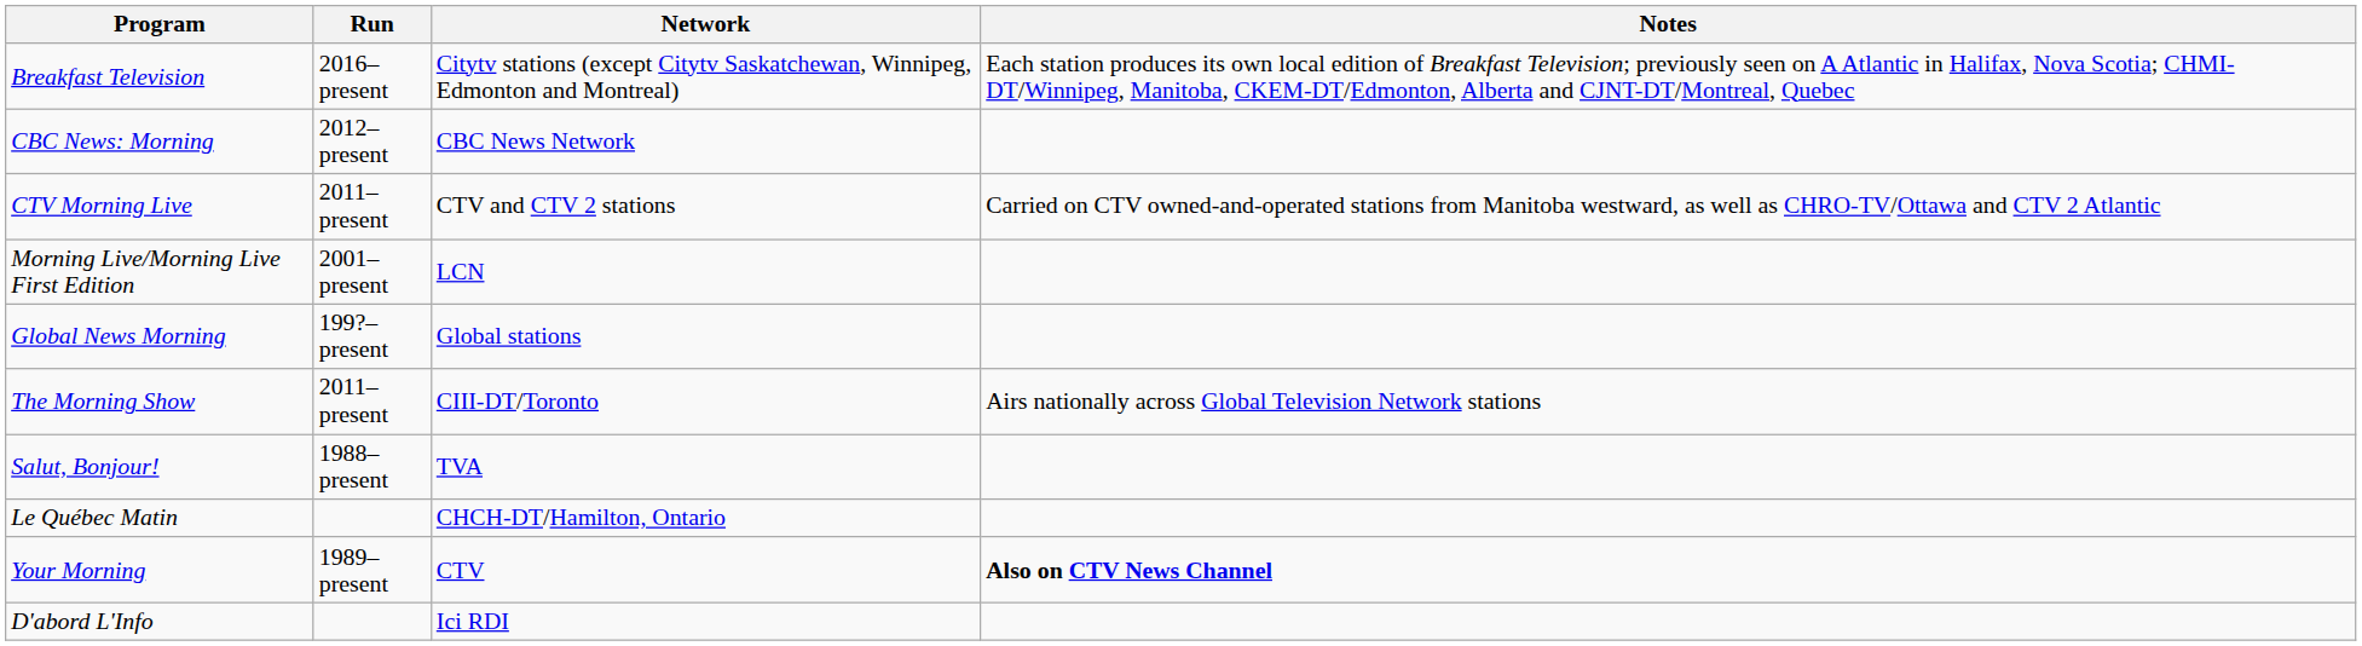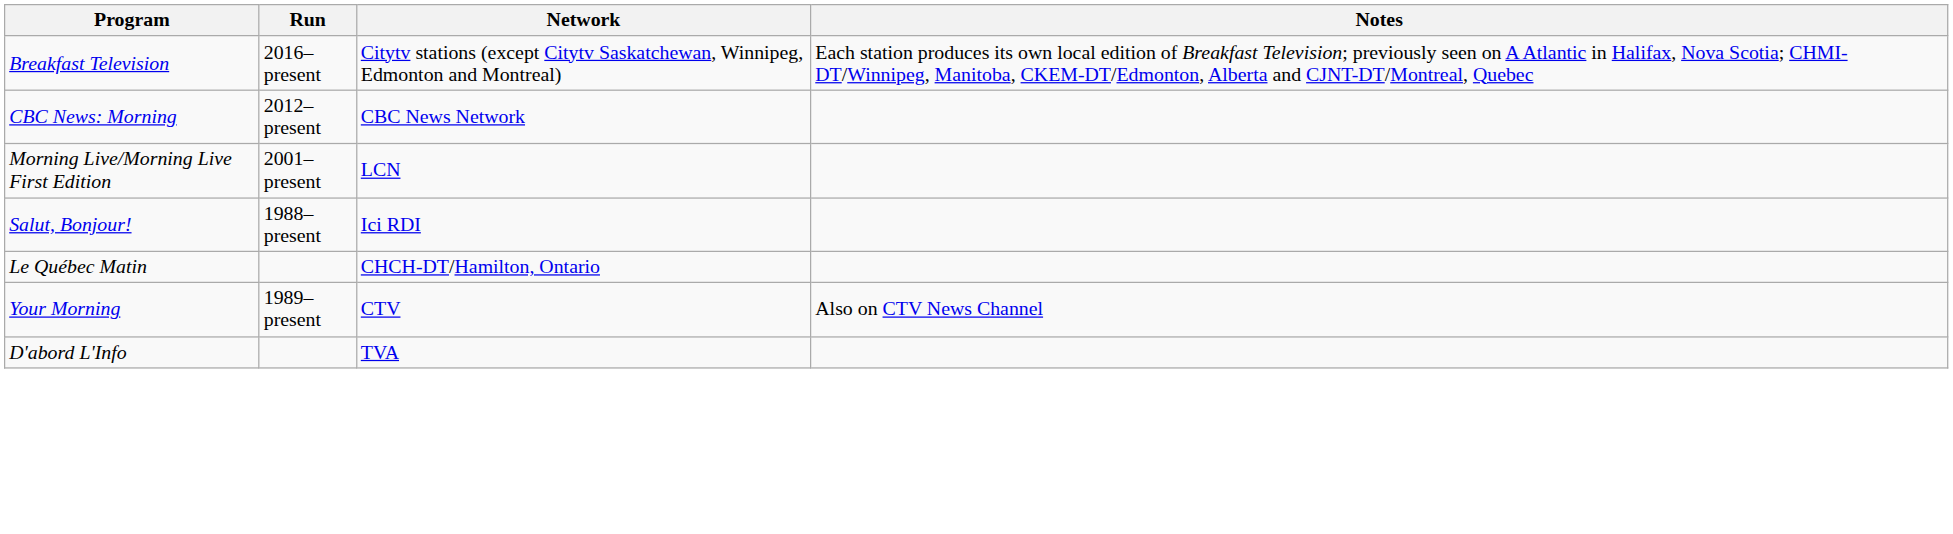- row: CTV Morning Live | 2011–present | CTV and CTV 2 stations | Carried on CTV owned-and-operated stations from Manitoba westward, as well as CHRO-TV/Ottawa and CTV 2 Atlantic
- row: Global News Morning | 199?–present | Global stations
- row: The Morning Show | 2011–present | CIII-DT/Toronto | Airs nationally across Global Television Network stations
Salut, Bonjour! | Network: TVA -> Ici RDI
Your Morning | Notes: bold -> normal
D'abord L'Info | Network: Ici RDI -> TVA
